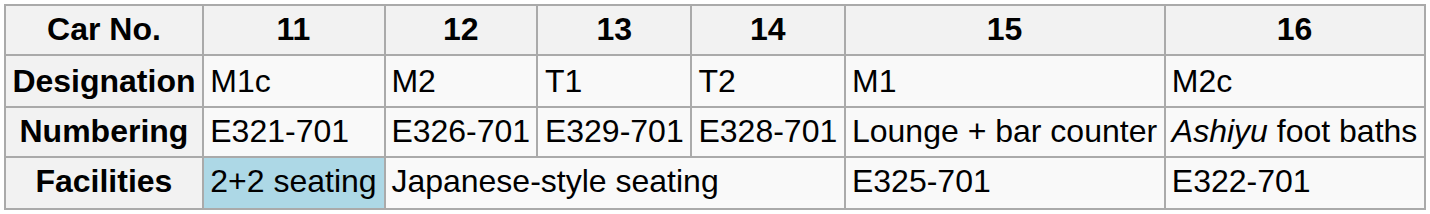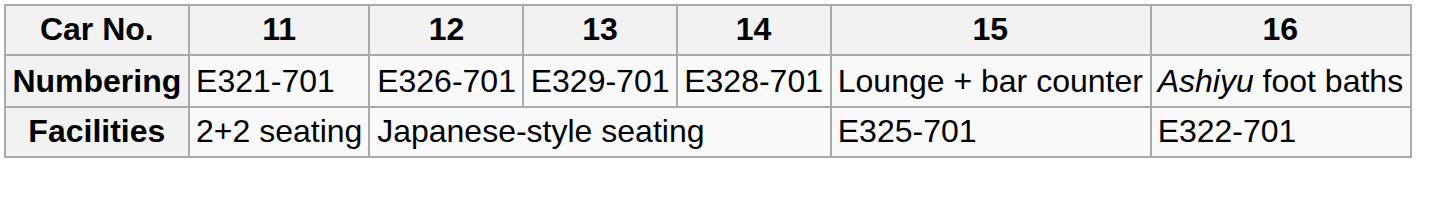- row: Designation | M1c | M2 | T1 | T2 | M1 | M2c
Facilities | 11: lightblue background -> no background
